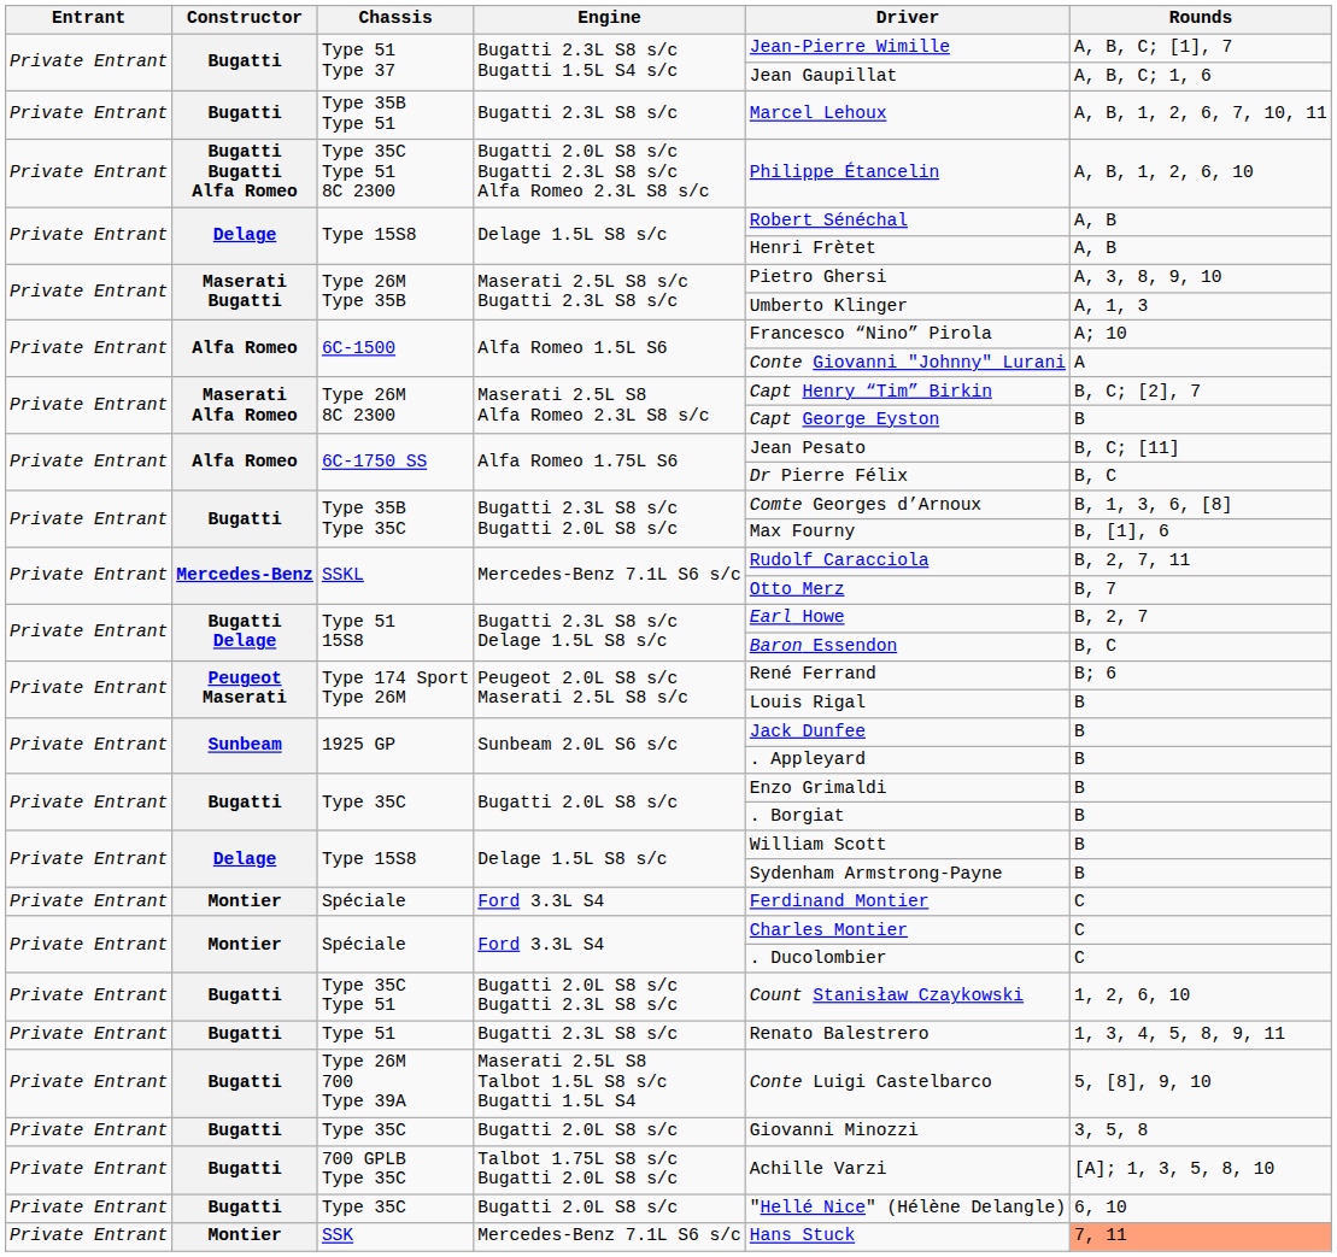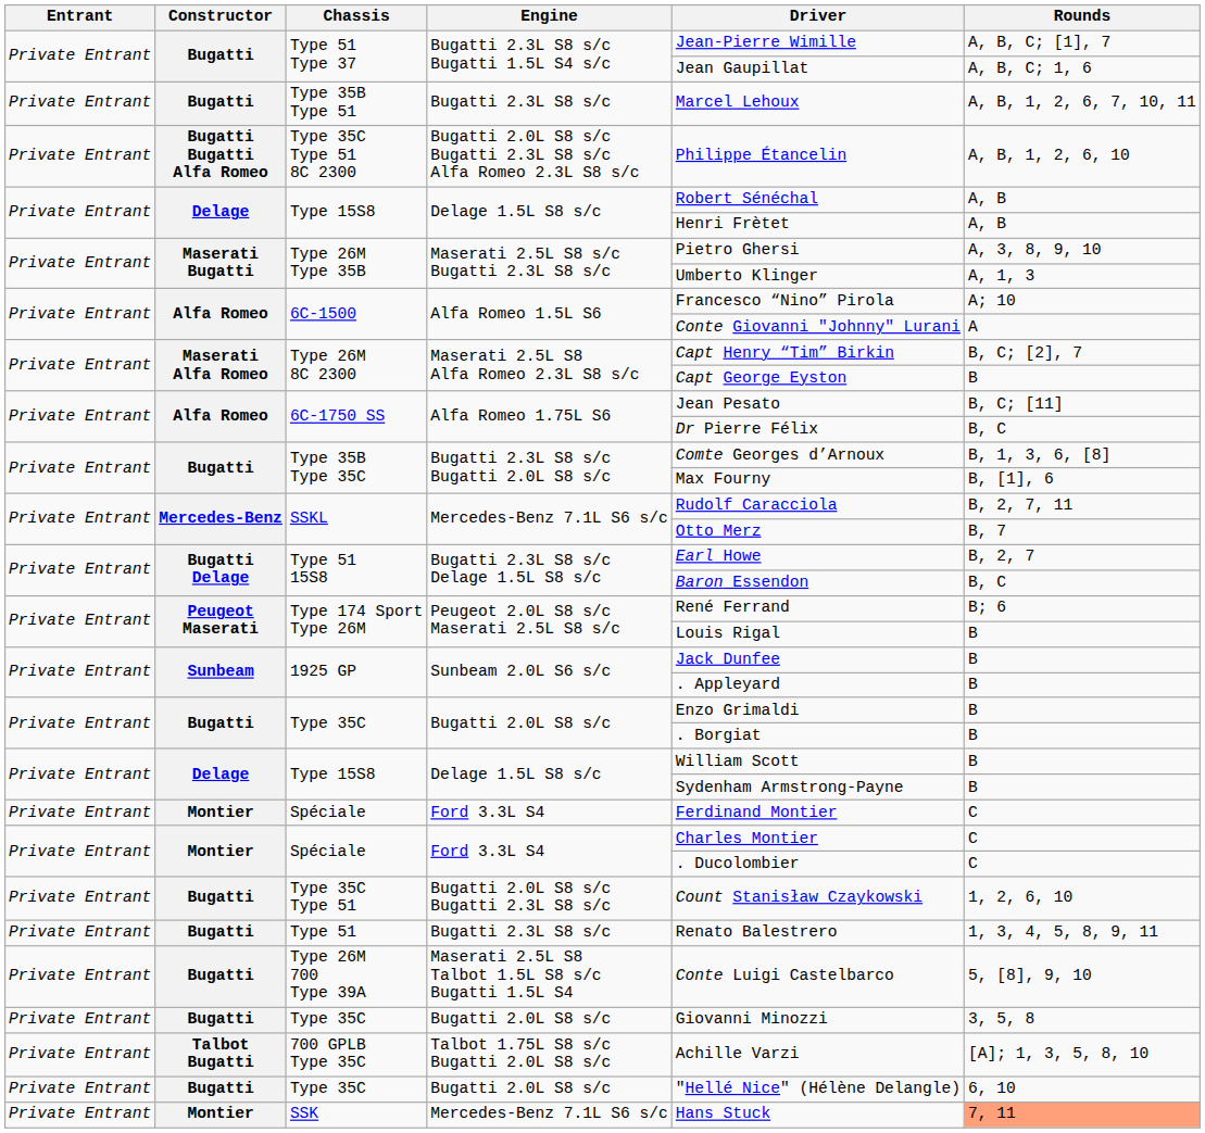700 GPLB Type 35C | Constructor: Bugatti -> Talbot Bugatti
